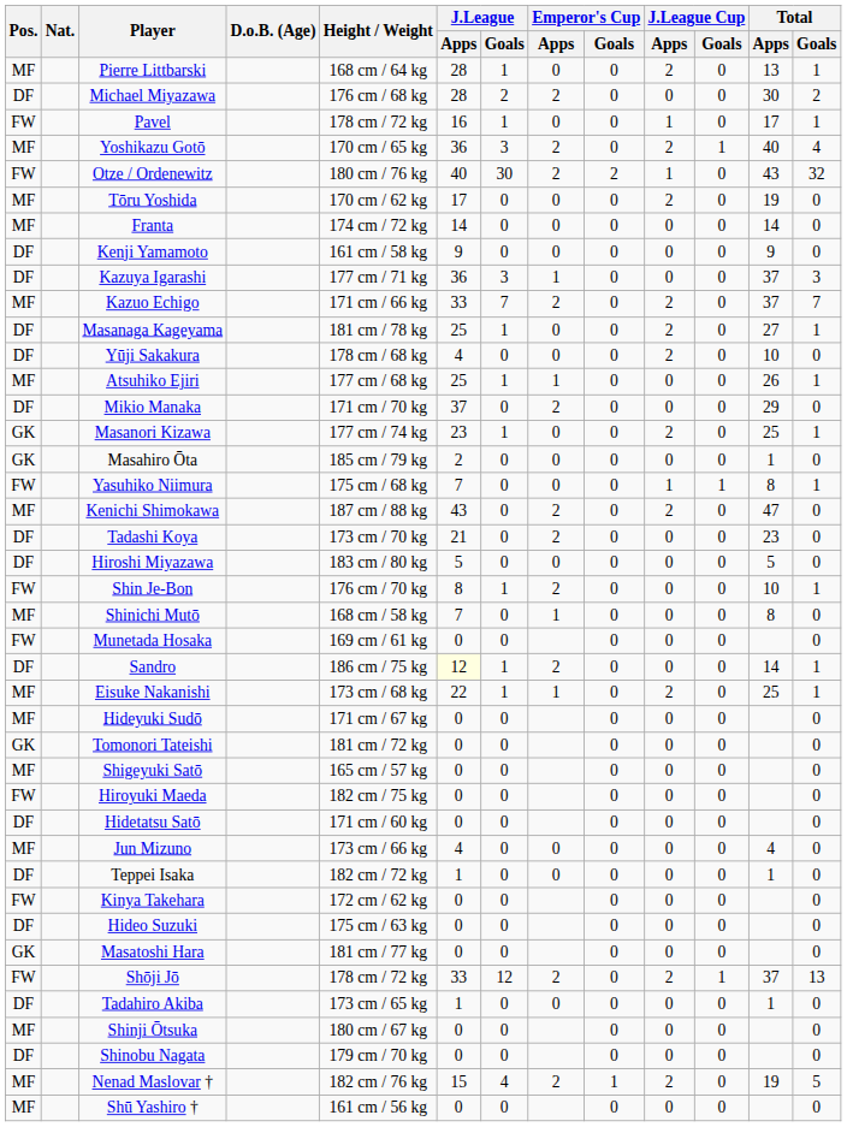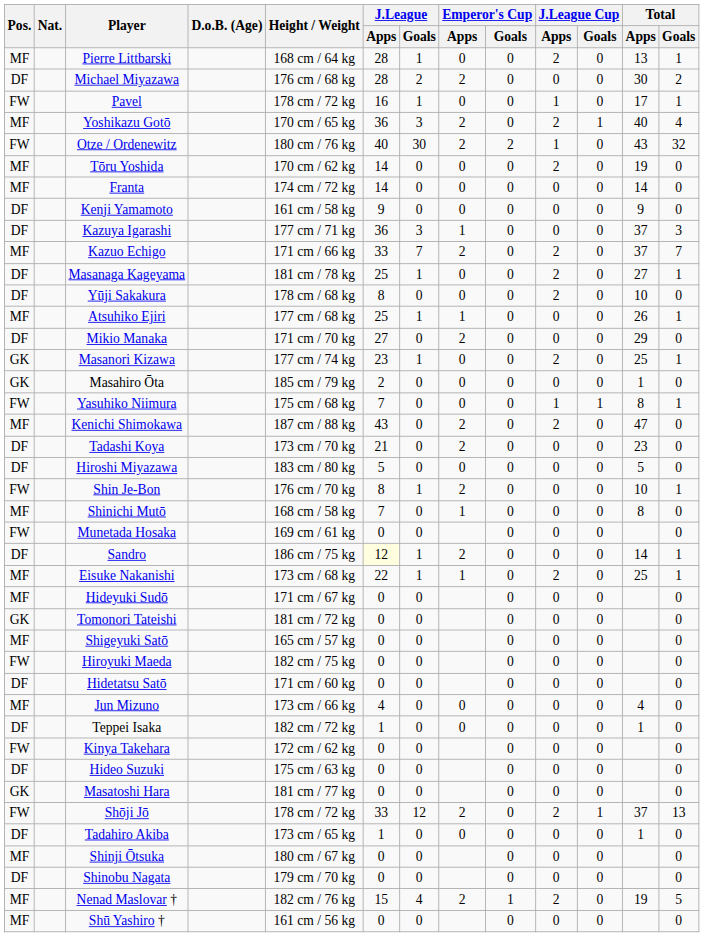Tōru Yoshida | J.League / Apps: 17 -> 14
Yūji Sakakura | J.League / Apps: 4 -> 8
Mikio Manaka | J.League / Apps: 37 -> 27
